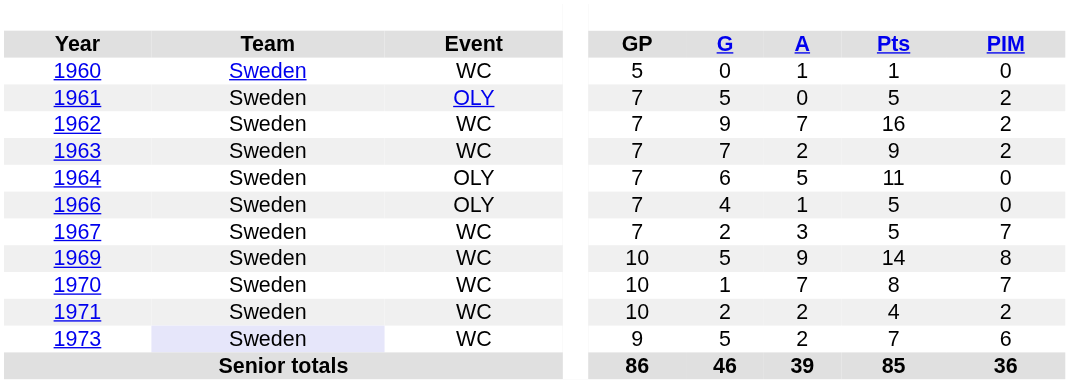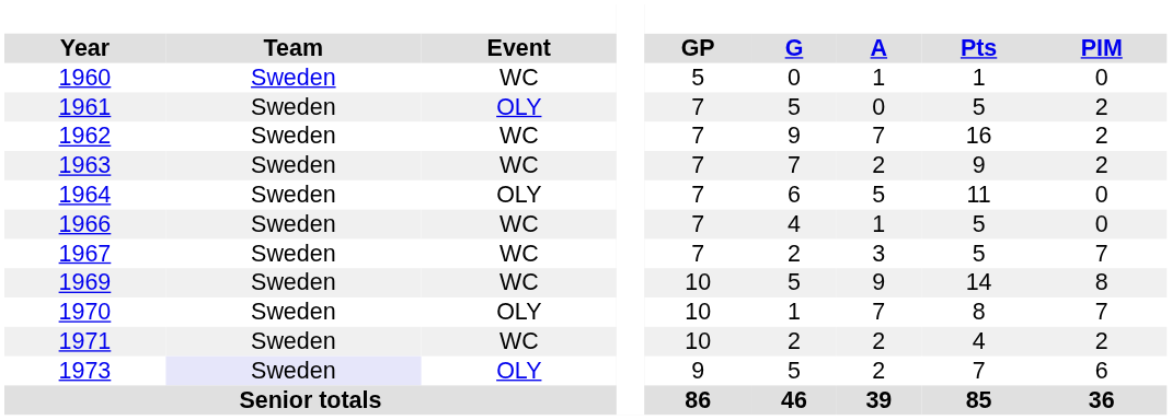1966 | Event: OLY -> WC
1970 | Event: WC -> OLY
1973 | Event: WC -> OLY
